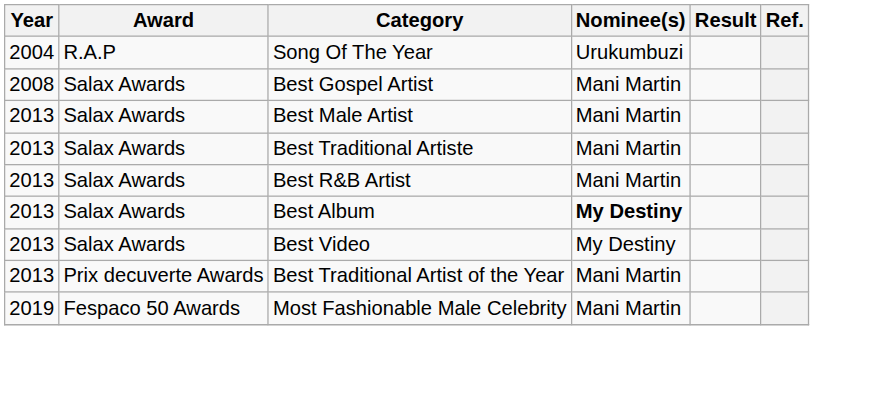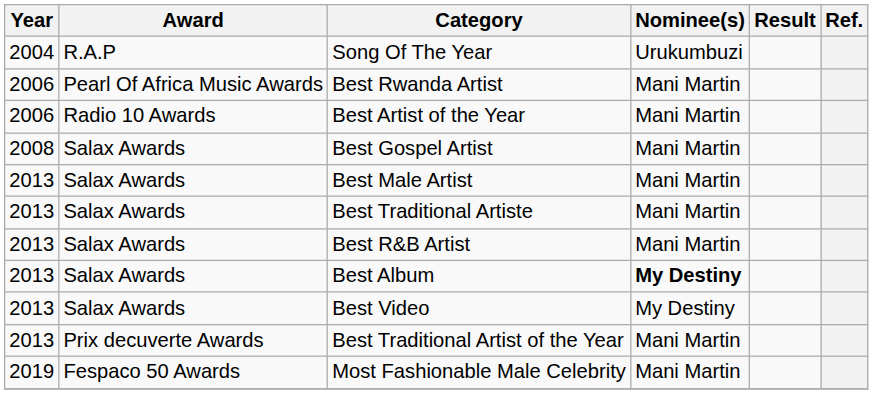+ row: 2006 | Pearl Of Africa Music Awards | Best Rwanda Artist | Mani Martin
+ row: 2006 | Radio 10 Awards | Best Artist of the Year | Mani Martin
